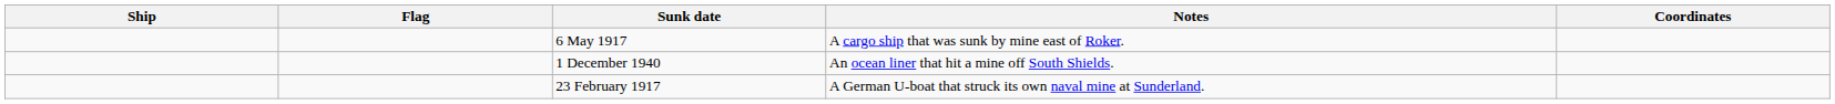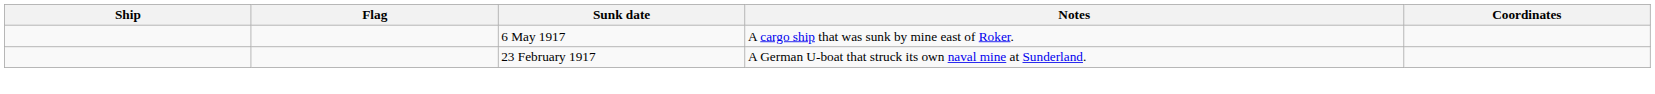- row: 1 December 1940 | An ocean liner that hit a mine off South Shields.
